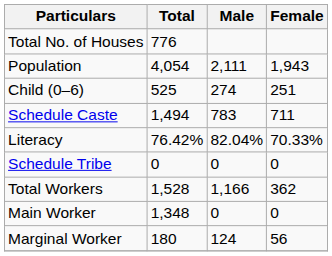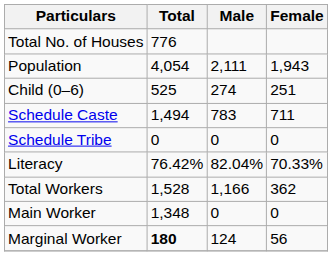rows swapped: Schedule Tribe <-> Literacy
Marginal Worker | Total: normal -> bold
